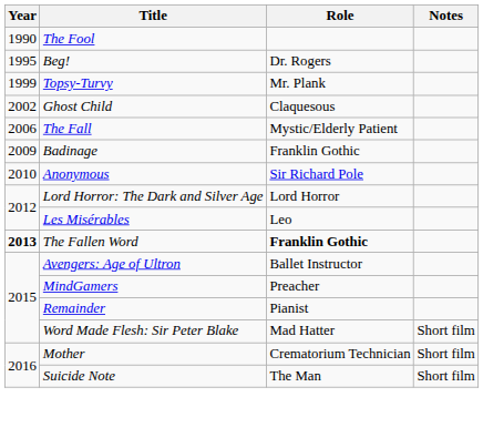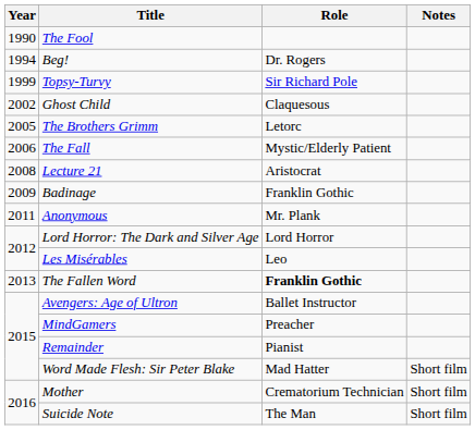Beg! | Year: 1995 -> 1994
Topsy-Turvy | Role: Mr. Plank -> Sir Richard Pole
+ row: 2005 | The Brothers Grimm | Letorc
+ row: 2008 | Lecture 21 | Aristocrat
Anonymous | Year: 2010 -> 2011
Anonymous | Role: Sir Richard Pole -> Mr. Plank
The Fallen Word | Year: bold -> normal
